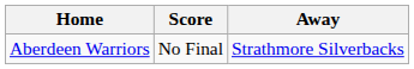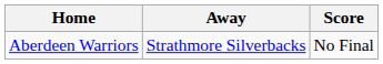columns swapped: Score <-> Away
